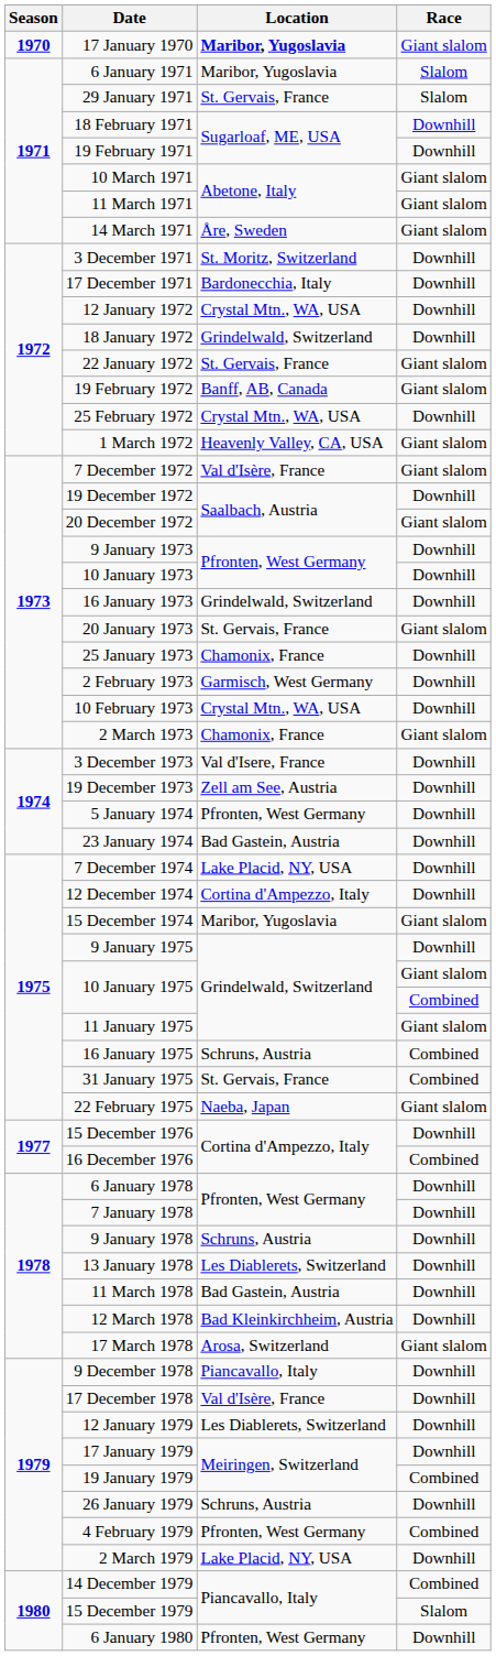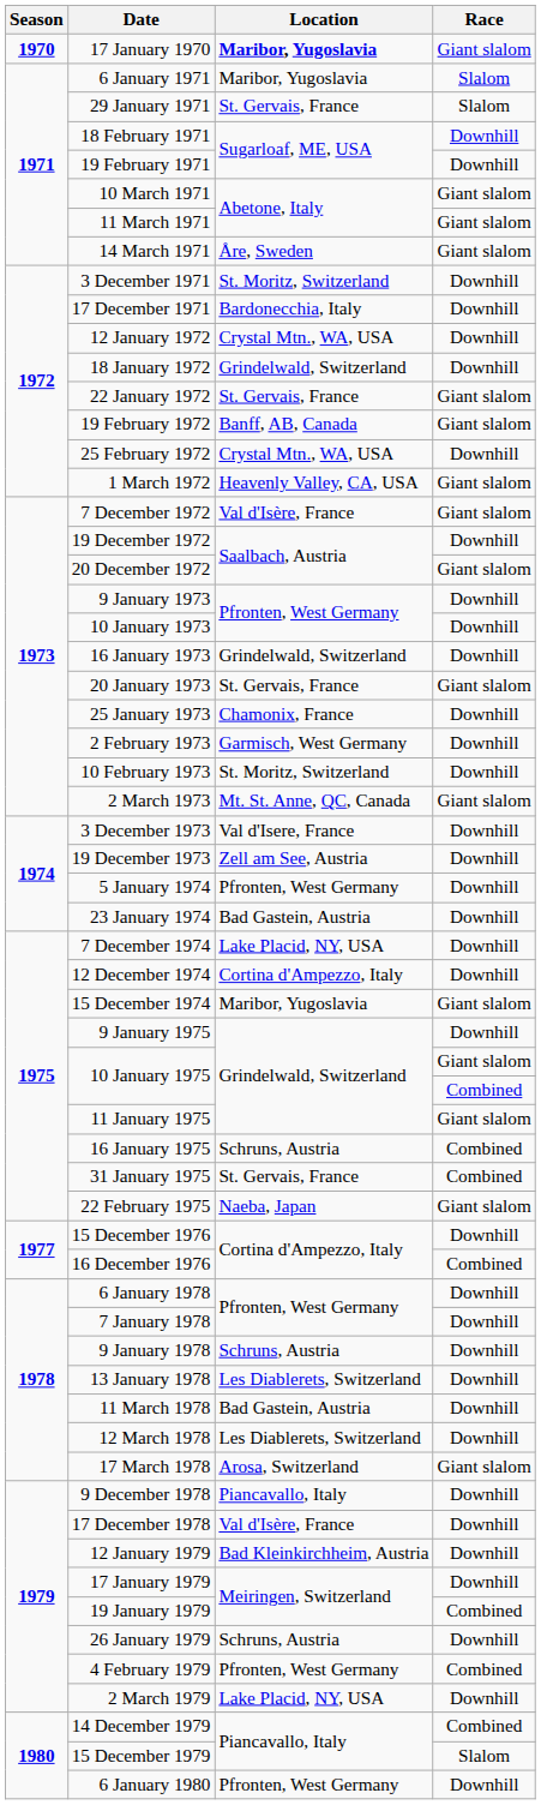10 February 1973 | Location: Crystal Mtn., WA, USA -> St. Moritz, Switzerland
2 March 1973 | Location: Chamonix, France -> Mt. St. Anne, QC, Canada
12 March 1978 | Location: Bad Kleinkirchheim, Austria -> Les Diablerets, Switzerland
12 January 1979 | Location: Les Diablerets, Switzerland -> Bad Kleinkirchheim, Austria
